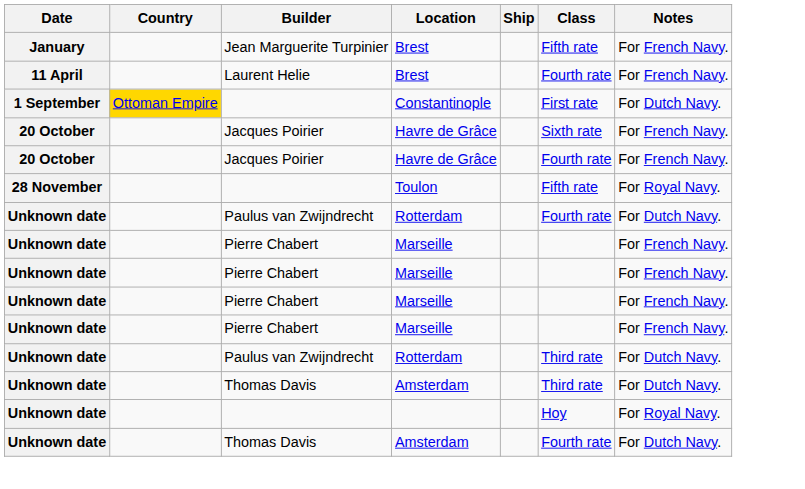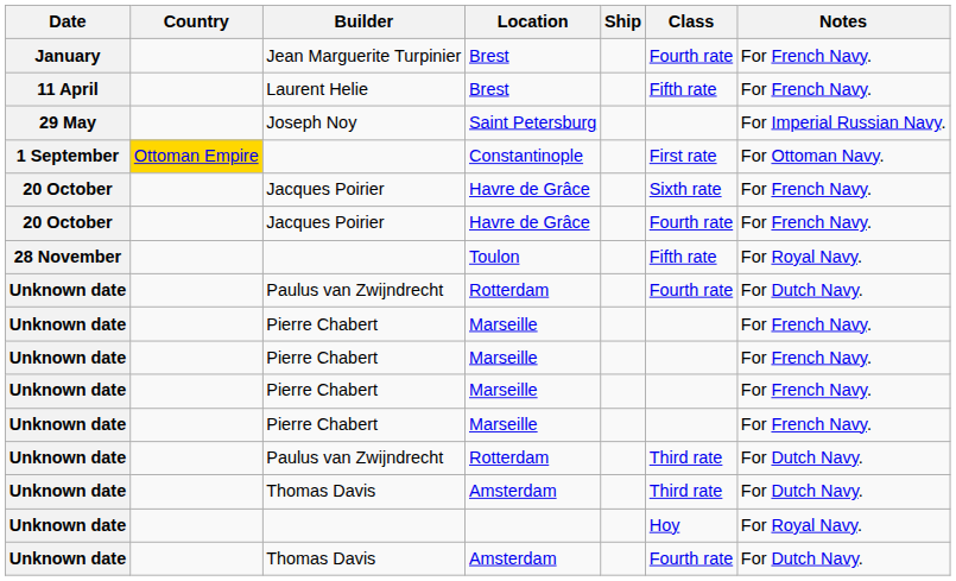Jean Marguerite Turpinier / Brest | Class: Fifth rate -> Fourth rate
Laurent Helie / Brest | Class: Fourth rate -> Fifth rate
+ row: 29 May | Joseph Noy | Saint Petersburg | For Imperial Russian Navy.
Constantinople | Notes: For Dutch Navy. -> For Ottoman Navy.
